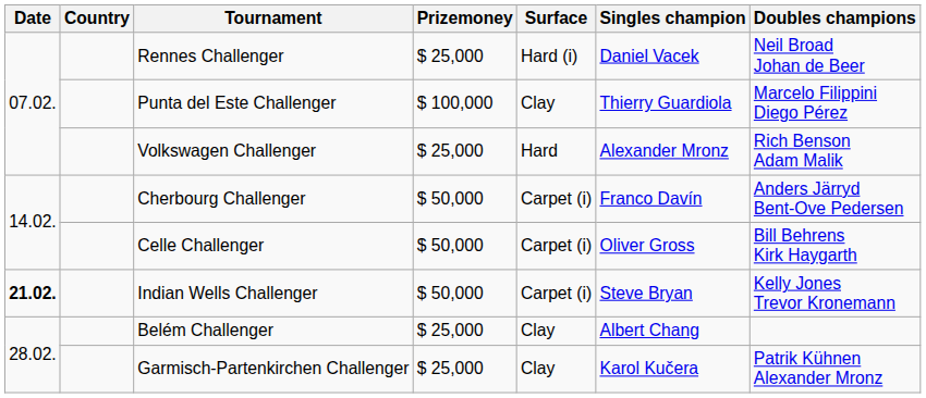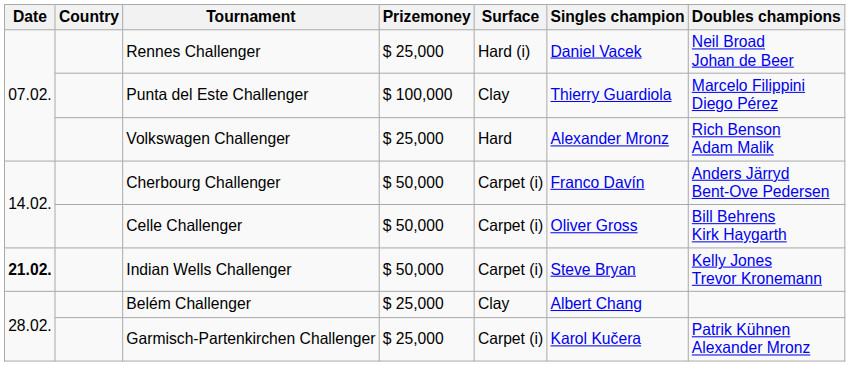Garmisch-Partenkirchen Challenger | Surface: Clay -> Carpet (i)
